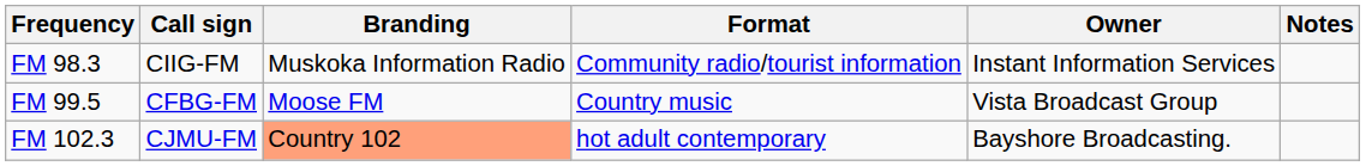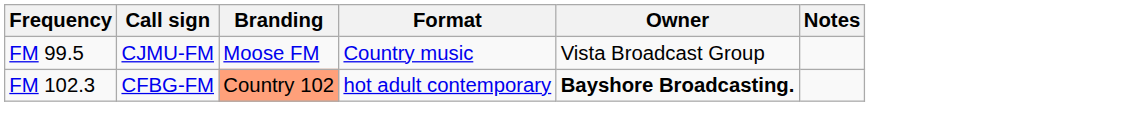- row: FM 98.3 | CIIG-FM | Muskoka Information Radio | Community radio/tourist information | Instant Information Services
FM 99.5 | Call sign: CFBG-FM -> CJMU-FM
FM 102.3 | Call sign: CJMU-FM -> CFBG-FM
FM 102.3 | Owner: normal -> bold
